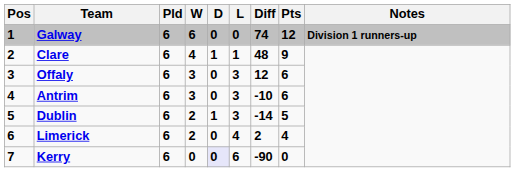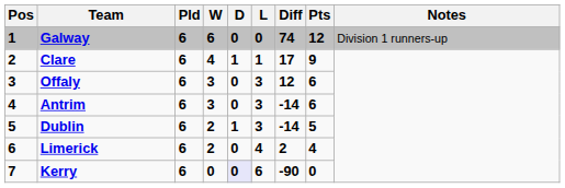Galway | Notes: bold -> normal
Clare | Diff: 48 -> 17
Antrim | Diff: -10 -> -14
